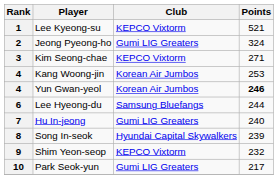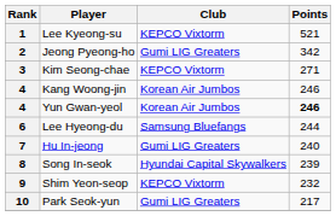2 | Points: 324 -> 342
4 / Kang Woong-jin | Points: 253 -> 246
